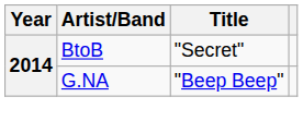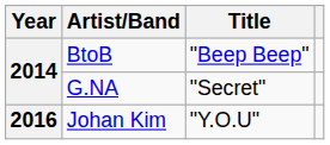BtoB | Title: "Secret" -> "Beep Beep"
G.NA | Title: "Beep Beep" -> "Secret"
+ row: 2016 | Johan Kim | "Y.O.U"
